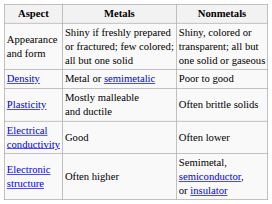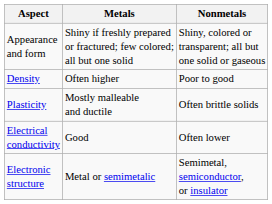Density | Metals: Metal or semimetalic -> Often higher
Electronic structure | Metals: Often higher -> Metal or semimetalic
